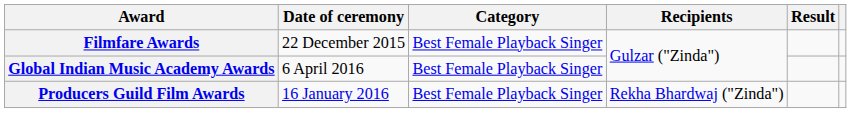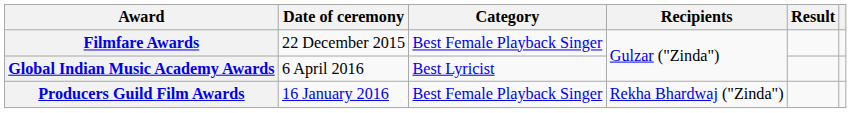Global Indian Music Academy Awards | Category: Best Female Playback Singer -> Best Lyricist
